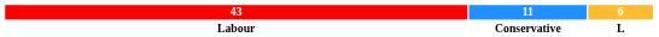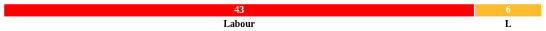- column: 11 | Conservative
